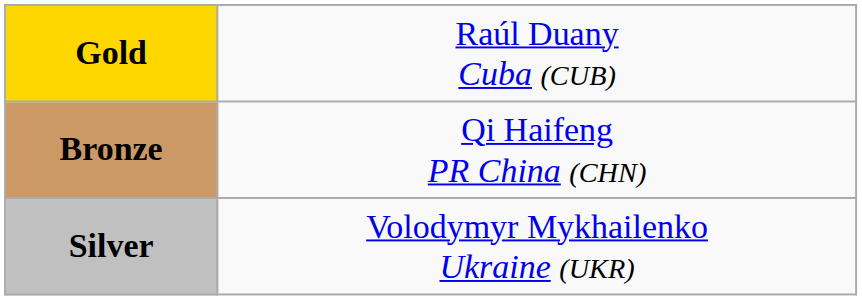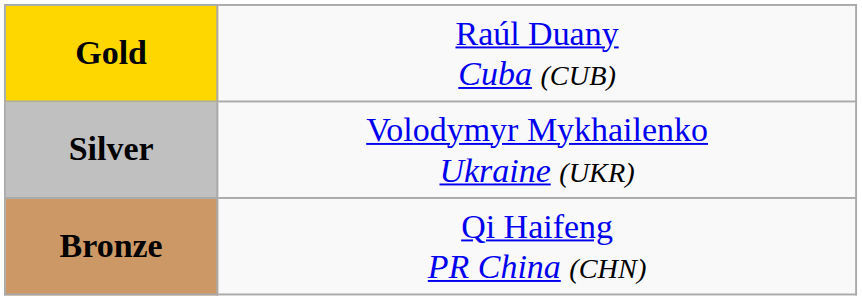rows swapped: Silver <-> Bronze
